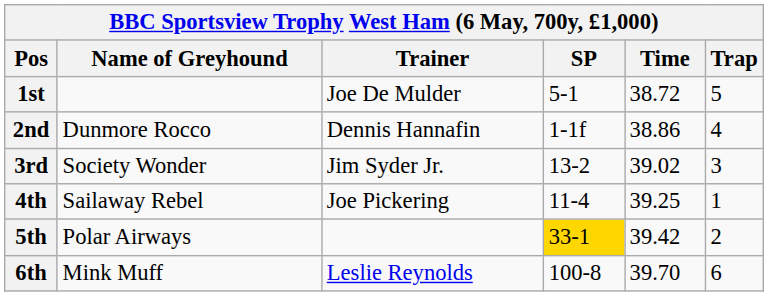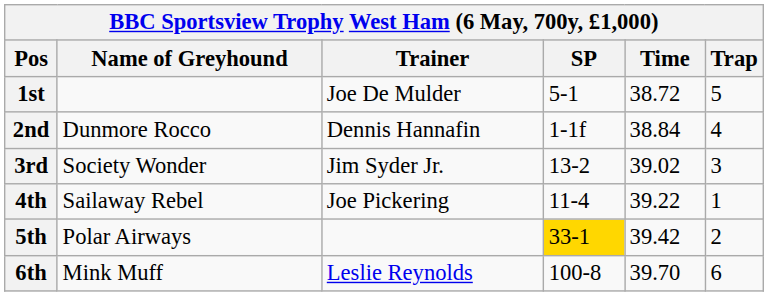2nd | Time: 38.86 -> 38.84
4th | Time: 39.25 -> 39.22
